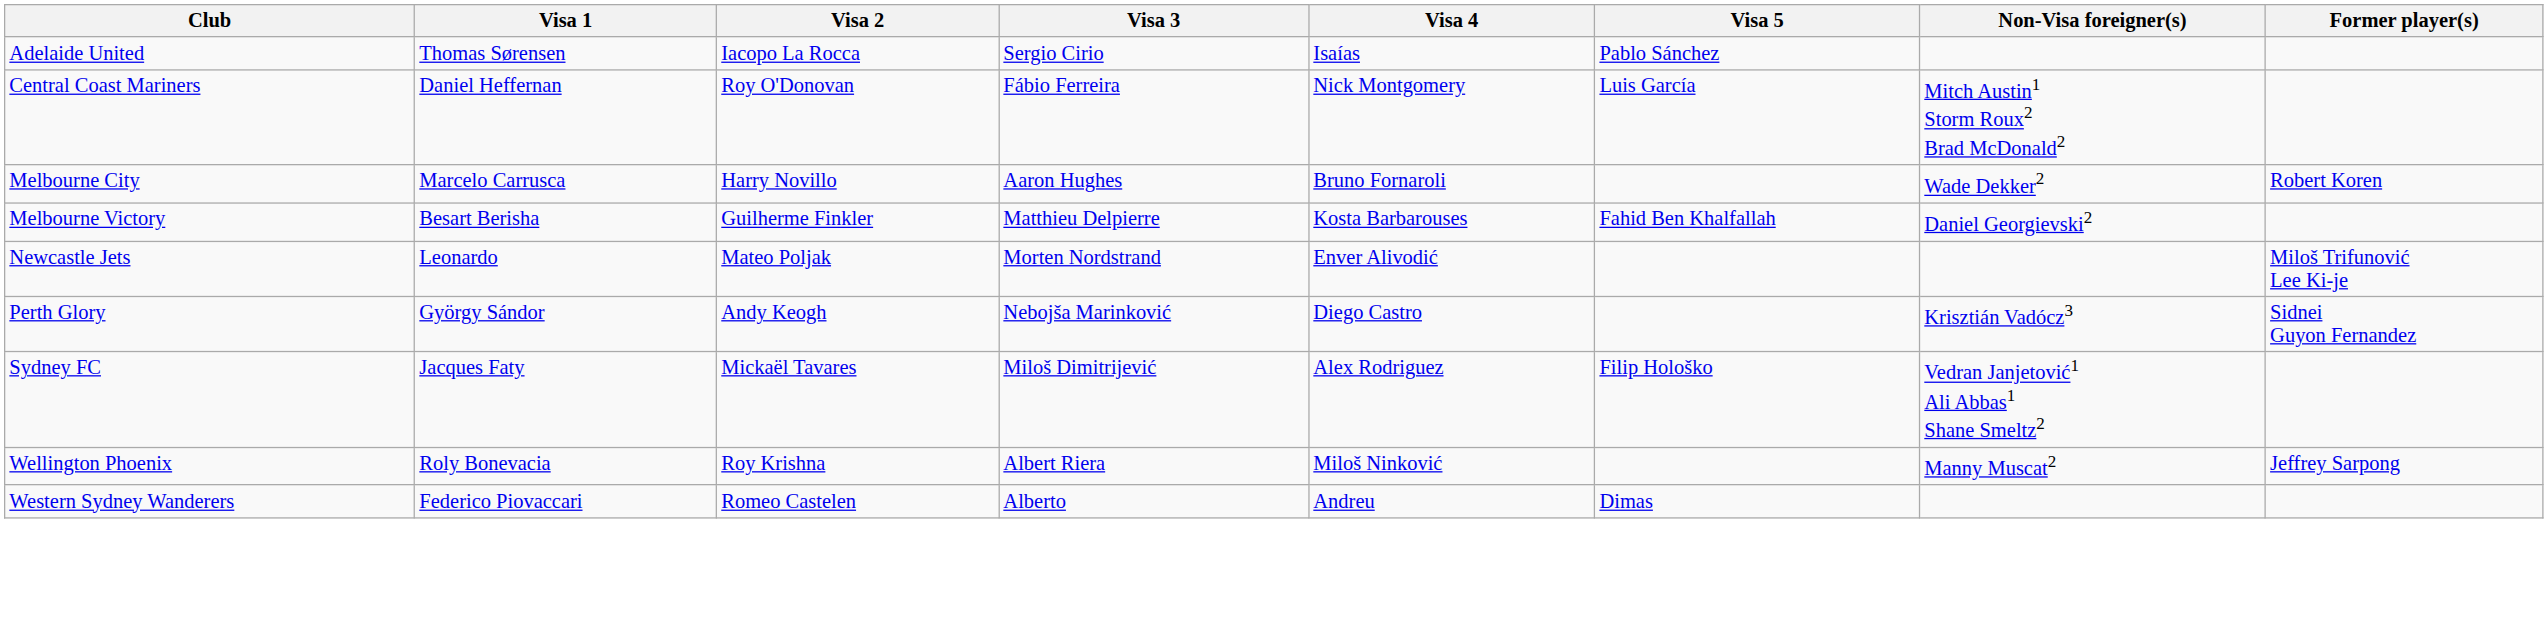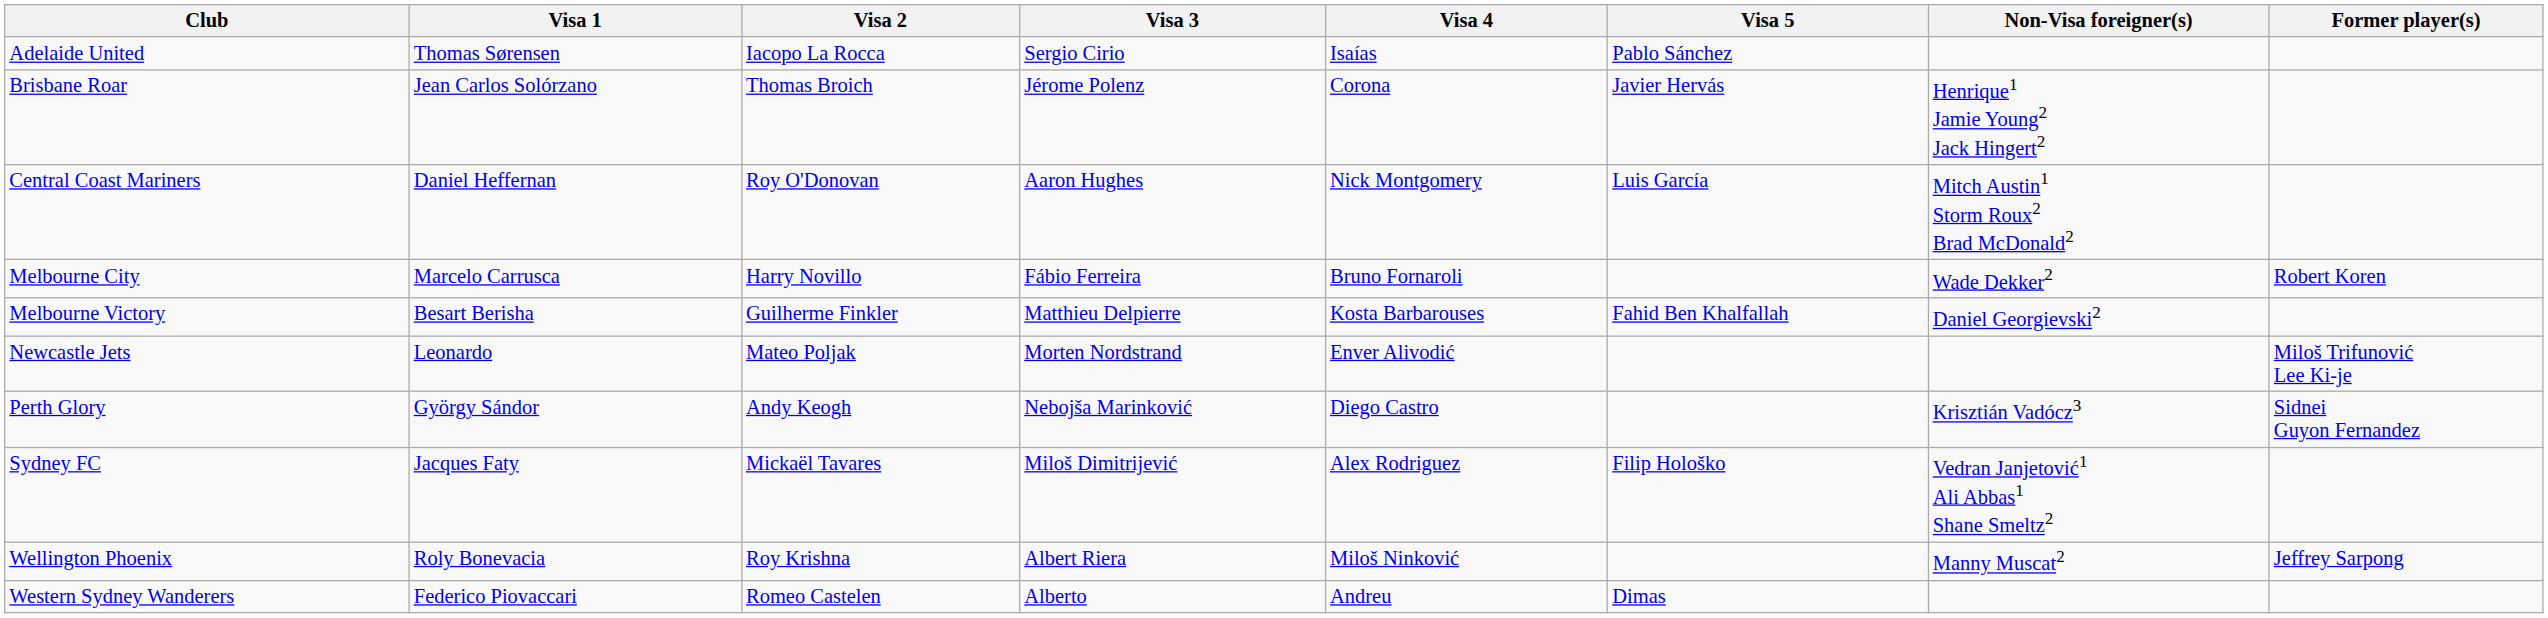+ row: Brisbane Roar | Jean Carlos Solórzano | Thomas Broich | Jérome Polenz | Corona | Javier Hervás | Henrique1 Jamie Young2 Jack Hingert2
Central Coast Mariners | Visa 3: Fábio Ferreira -> Aaron Hughes
Melbourne City | Visa 3: Aaron Hughes -> Fábio Ferreira
